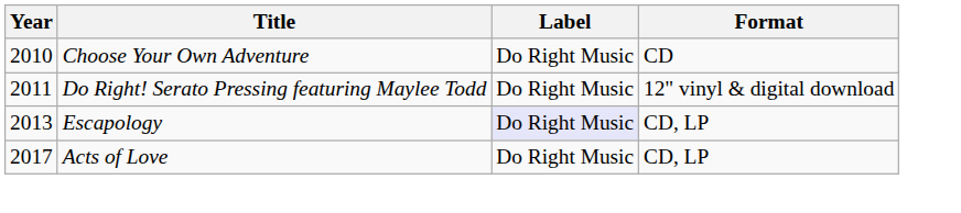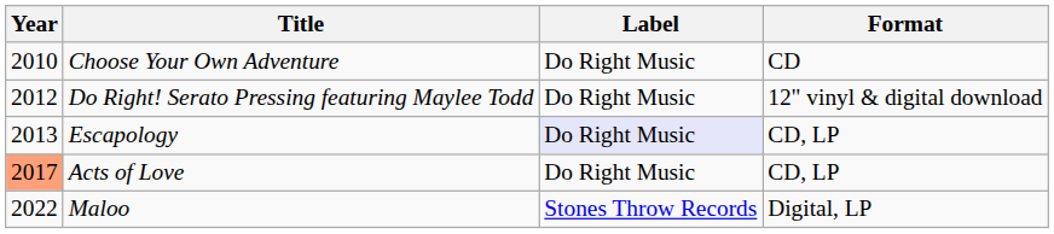Do Right! Serato Pressing featuring Maylee Todd | Year: 2011 -> 2012
Acts of Love | Year: no background -> lightsalmon background
+ row: 2022 | Maloo | Stones Throw Records | Digital, LP
